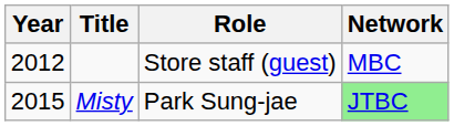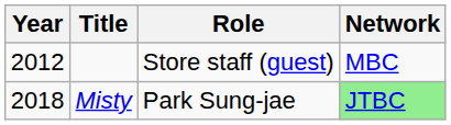Misty | Year: 2015 -> 2018
